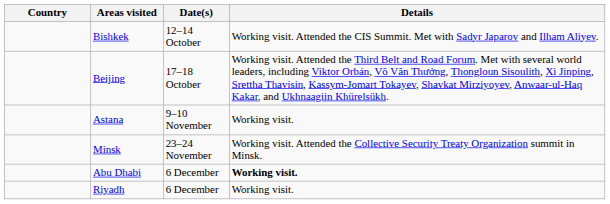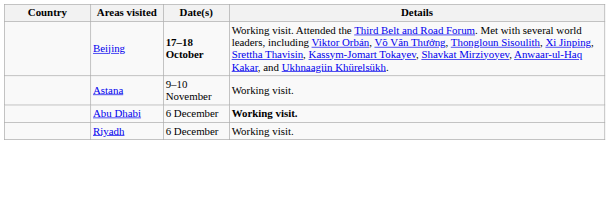- row: Bishkek | 12–14 October | Working visit. Attended the CIS Summit. Met with Sadyr Japarov and Ilham Aliyev.
Beijing | Date(s): normal -> bold
- row: Minsk | 23–24 November | Working visit. Attended the Collective Security Treaty Organization summit in Minsk.
